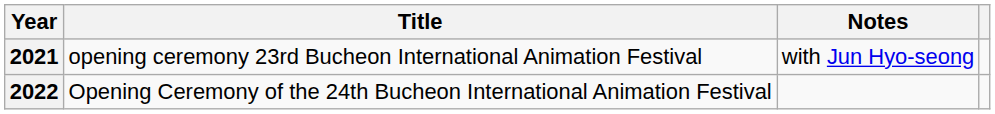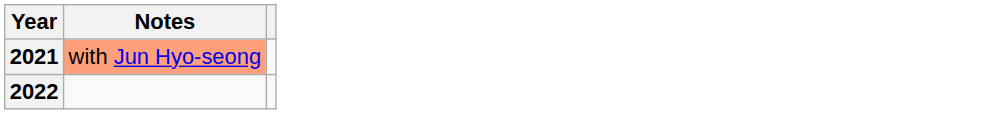- column: Title | opening ceremony 23rd Bucheon International Animation Festival | Opening Ceremony of the 24th Bucheon International Animation Festival
2021 | Notes: no background -> lightsalmon background
